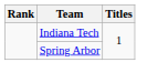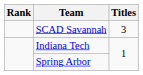+ row: SCAD Savannah | 3
